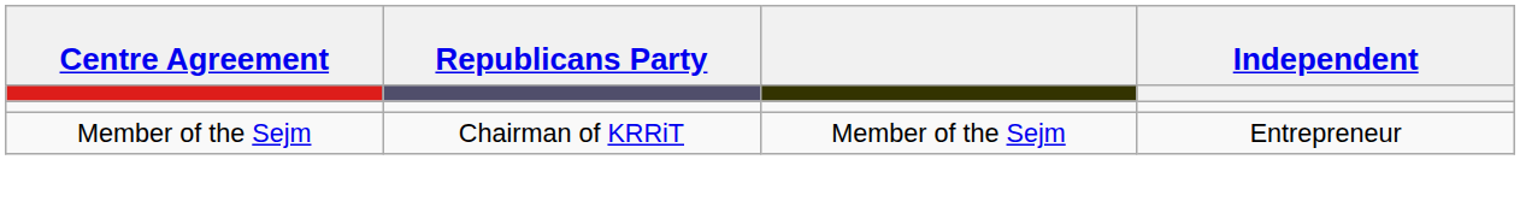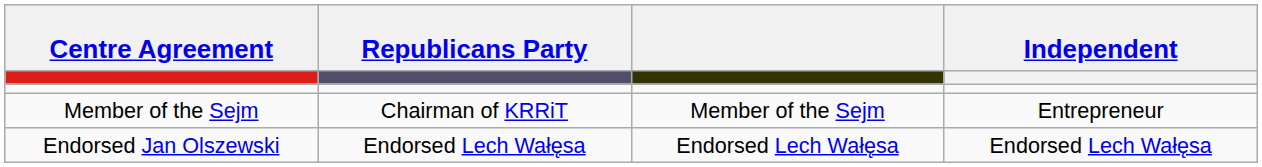+ row: Endorsed Jan Olszewski | Endorsed Lech Wałęsa | Endorsed Lech Wałęsa | Endorsed Lech Wałęsa
